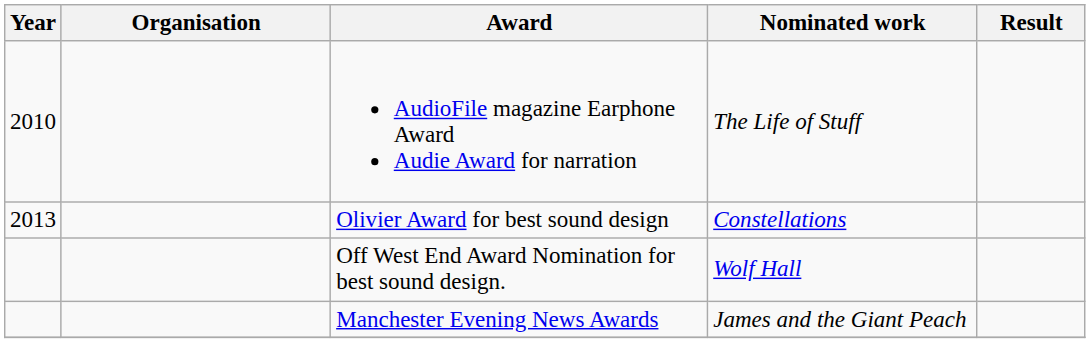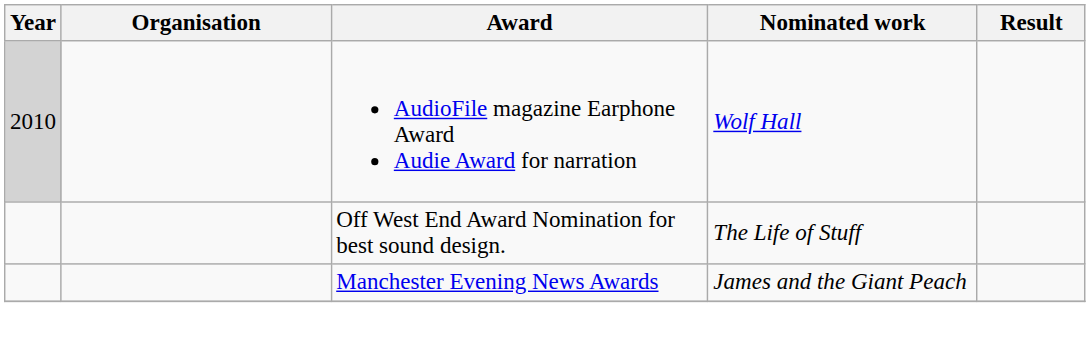AudioFile magazine Earphone Award Audie Award for narration | Year: no background -> lightgrey background
AudioFile magazine Earphone Award Audie Award for narration | Nominated work: The Life of Stuff -> Wolf Hall
- row: 2013 | Olivier Award for best sound design | Constellations
Off West End Award Nomination for best sound design. | Nominated work: Wolf Hall -> The Life of Stuff
